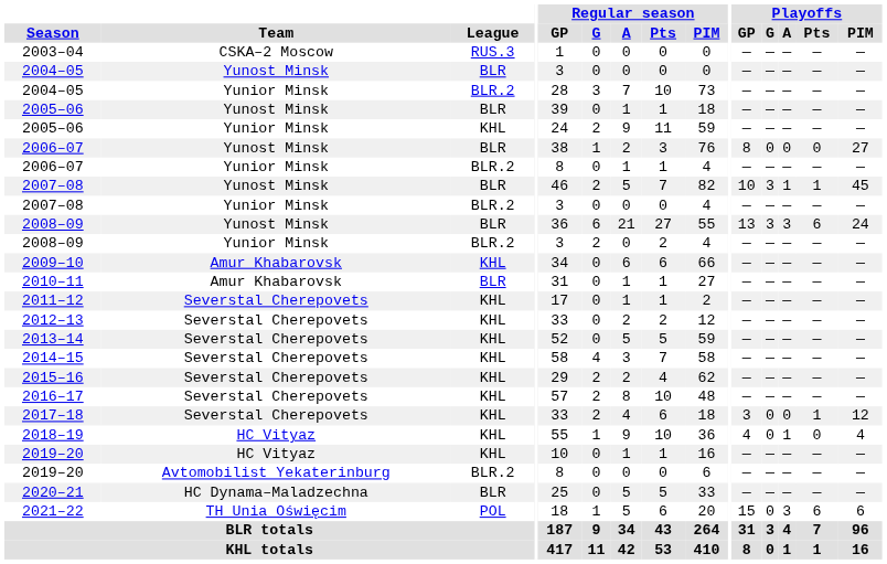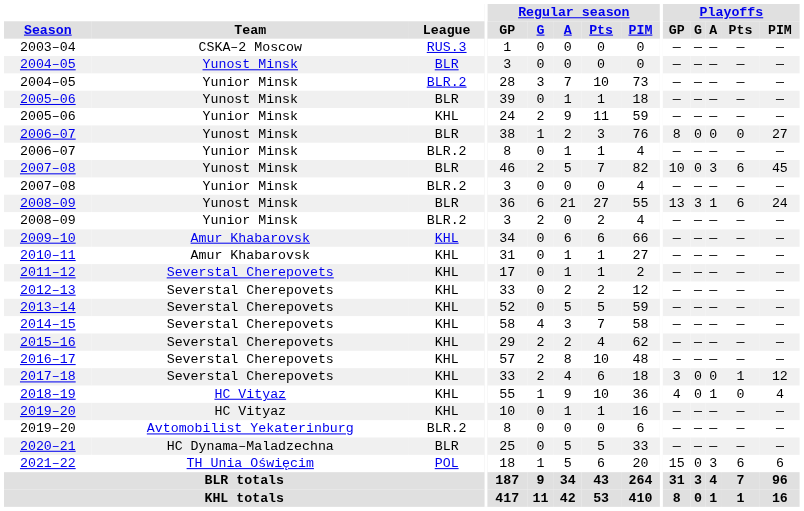2007–08 / Yunost Minsk | Playoffs / G: 3 -> 0
2007–08 / Yunost Minsk | Playoffs / A: 1 -> 3
2007–08 / Yunost Minsk | Playoffs / Pts: 1 -> 6
2008–09 / Yunost Minsk | Playoffs / A: 3 -> 1
2010–11 | League: BLR -> KHL
